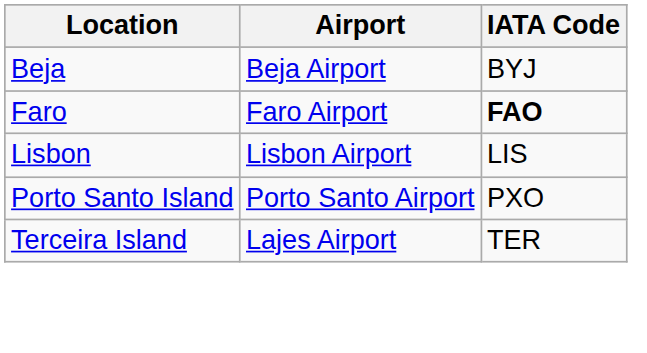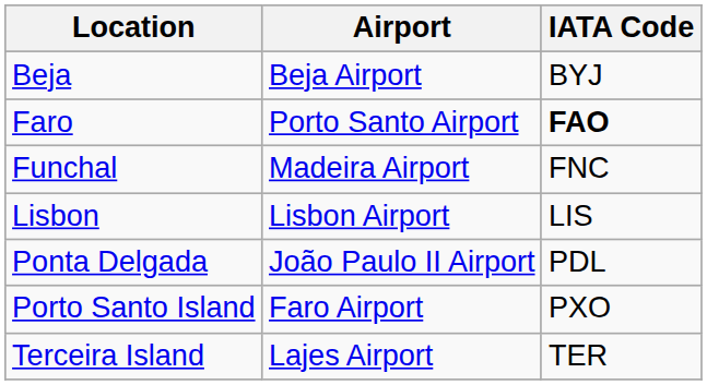Faro | Airport: Faro Airport -> Porto Santo Airport
+ row: Funchal | Madeira Airport | FNC
+ row: Ponta Delgada | João Paulo II Airport | PDL
Porto Santo Island | Airport: Porto Santo Airport -> Faro Airport
